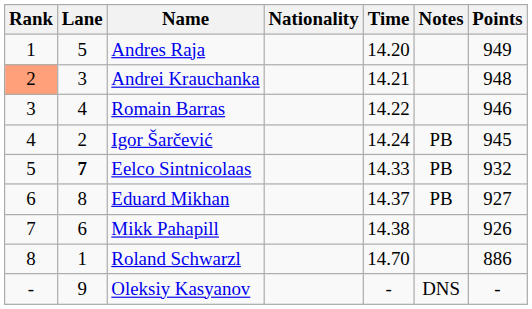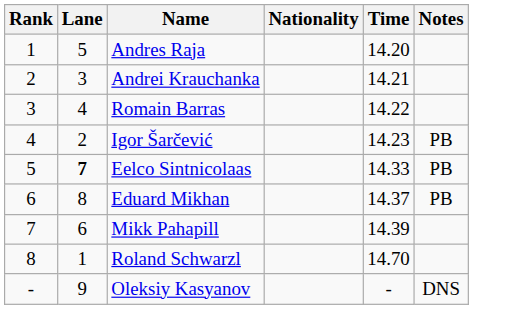- column: Points | 949 | 948 | 946 | 945 | 932 | 927 | 926 | 886 | -
Andrei Krauchanka | Rank: lightsalmon background -> no background
Igor Šarčević | Time: 14.24 -> 14.23
Mikk Pahapill | Time: 14.38 -> 14.39
